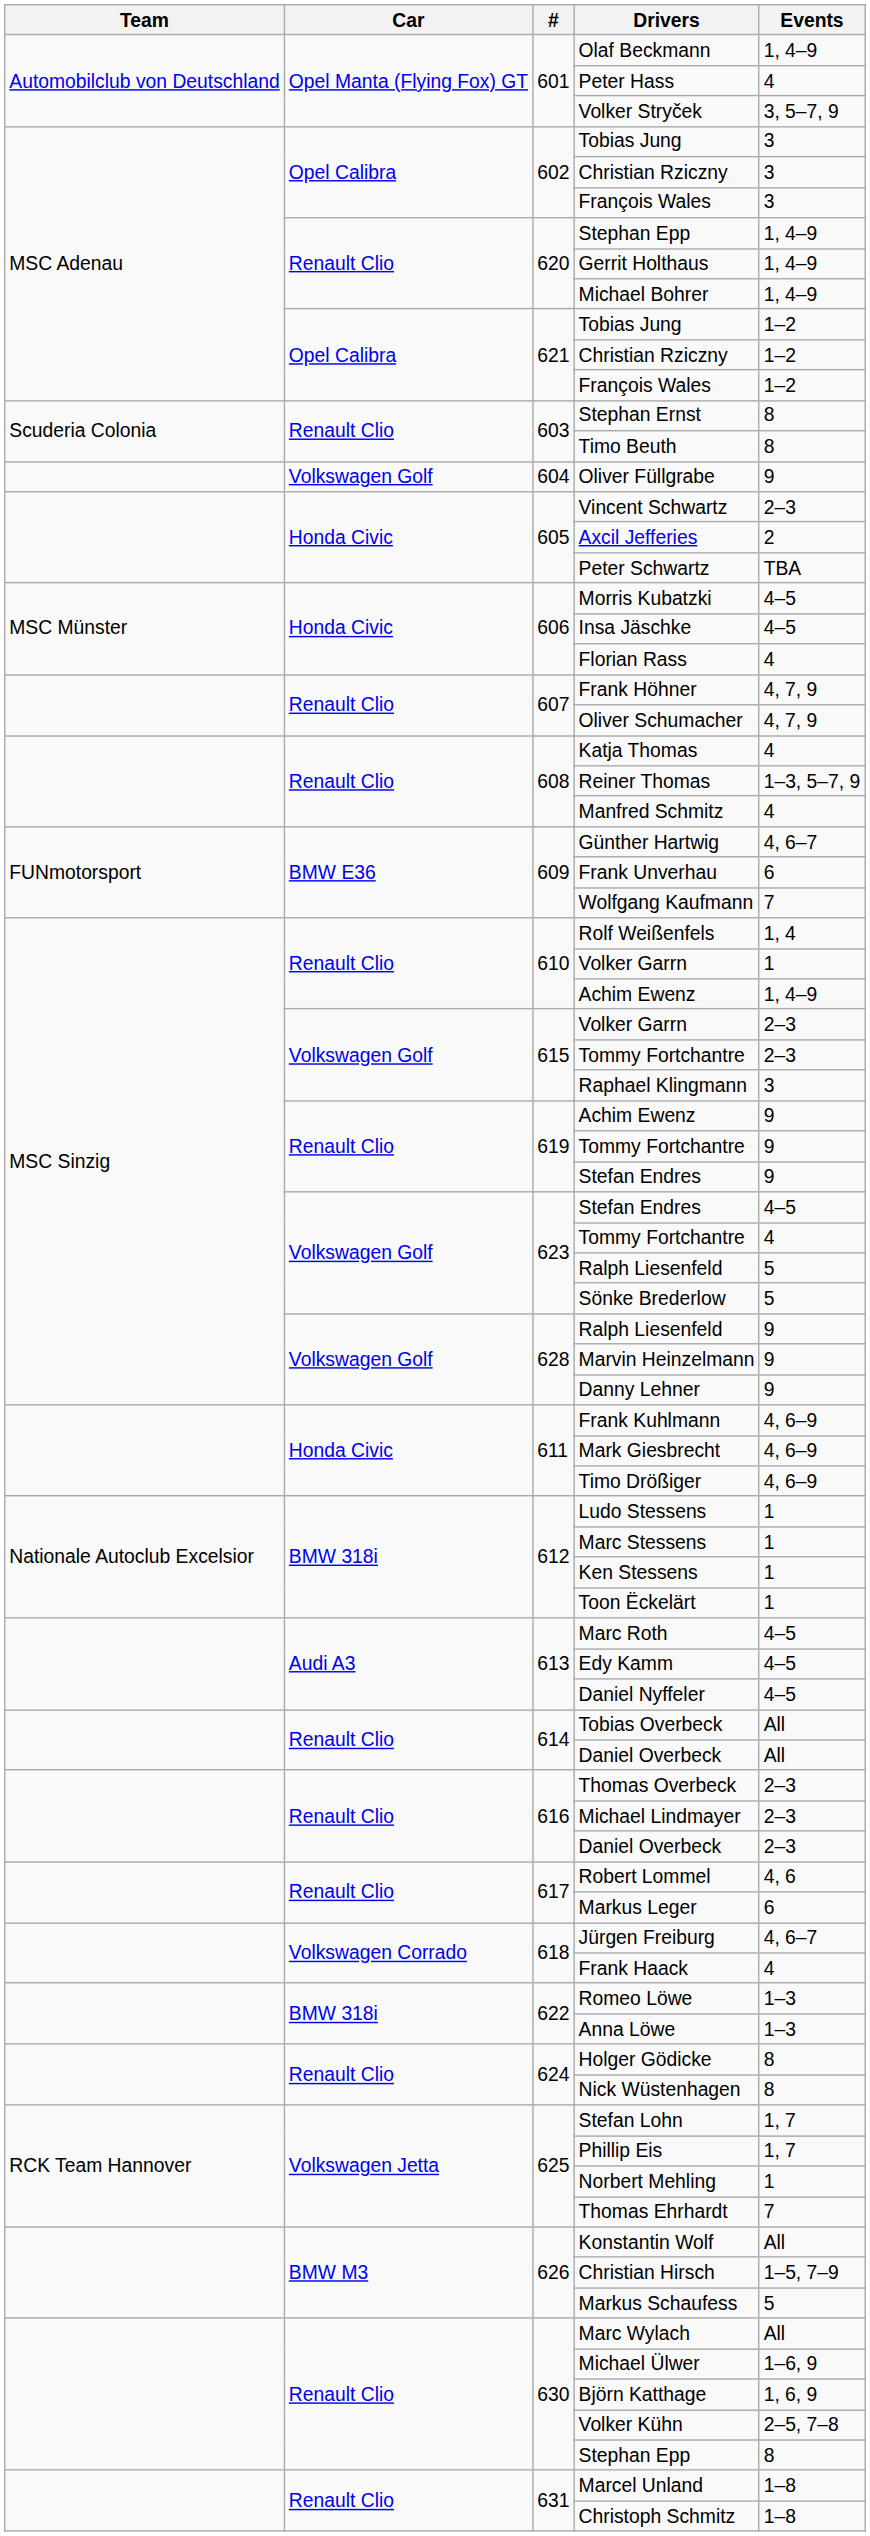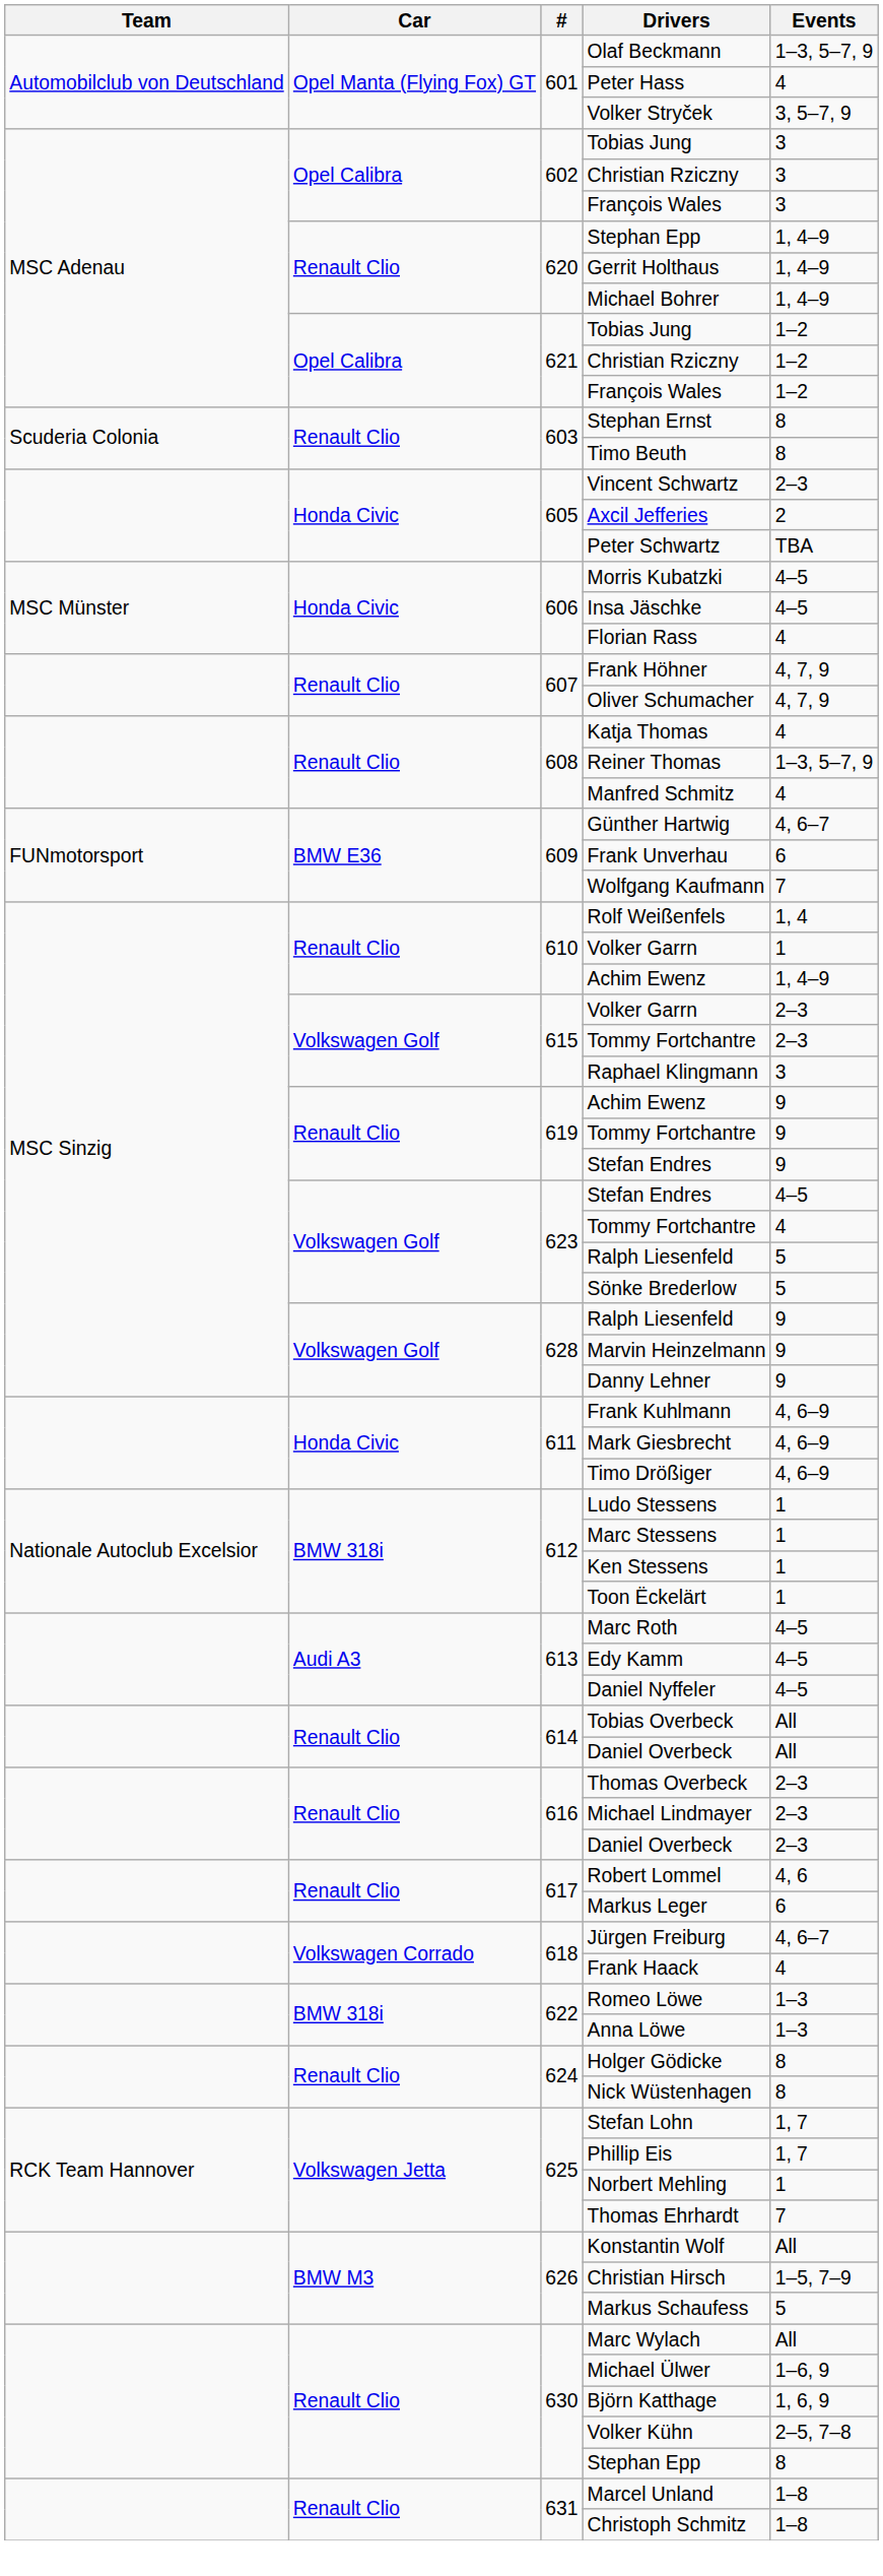Olaf Beckmann | Events: 1, 4–9 -> 1–3, 5–7, 9
- row: Volkswagen Golf | 604 | Oliver Füllgrabe | 9
